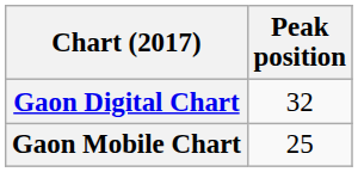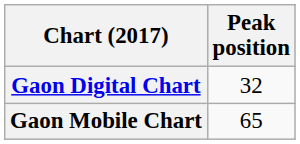Gaon Mobile Chart | Peak position: 25 -> 65
